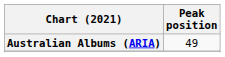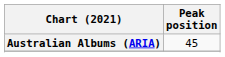Australian Albums (ARIA) | Peak position: 49 -> 45
